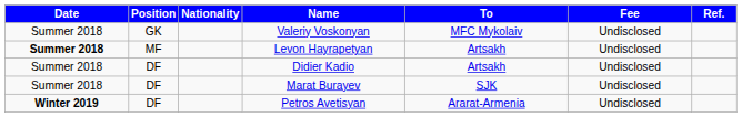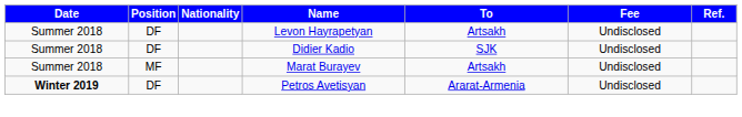- row: Summer 2018 | GK | Valeriy Voskonyan | MFC Mykolaiv | Undisclosed
Levon Hayrapetyan | Date: bold -> normal
Levon Hayrapetyan | Position: MF -> DF
Didier Kadio | To: Artsakh -> SJK
Marat Burayev | Position: DF -> MF
Marat Burayev | To: SJK -> Artsakh
